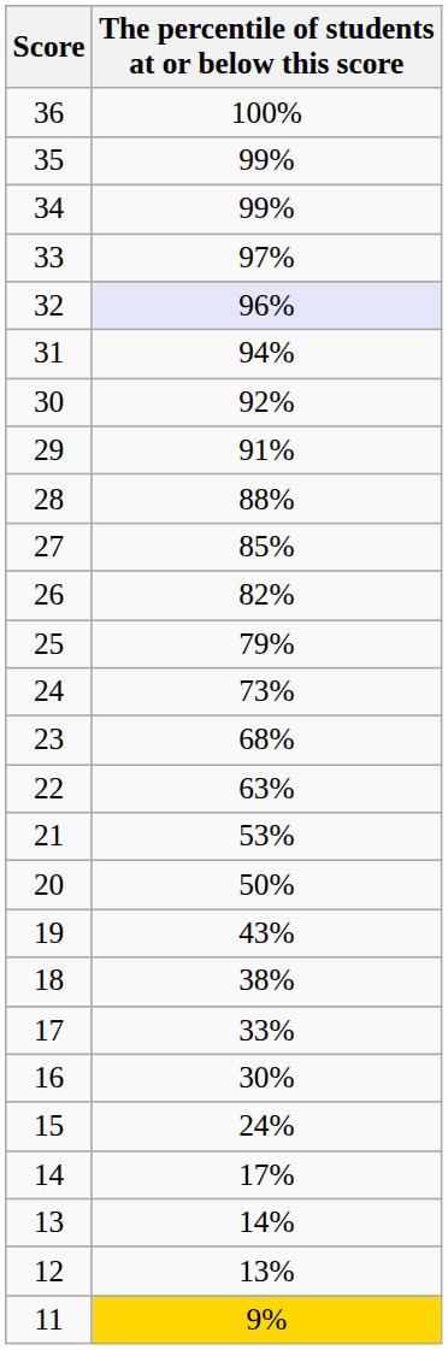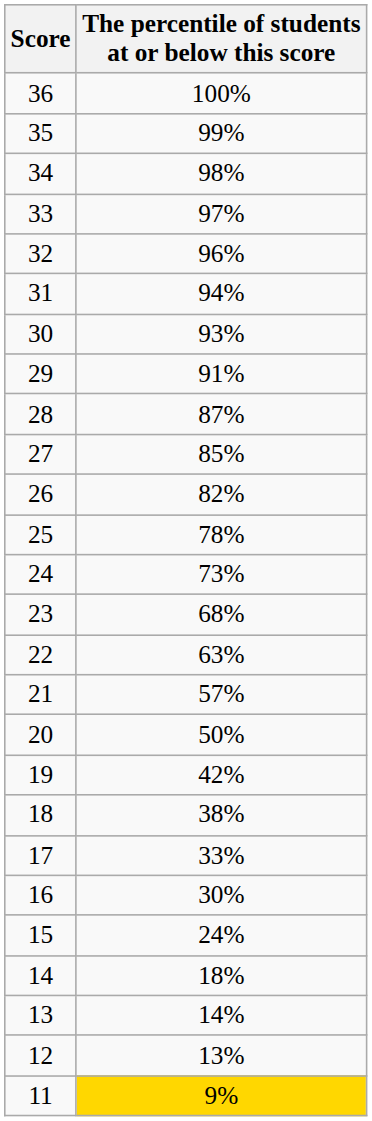34 | The percentile of students at or below this score: 99% -> 98%
32 | The percentile of students at or below this score: lavender background -> no background
30 | The percentile of students at or below this score: 92% -> 93%
28 | The percentile of students at or below this score: 88% -> 87%
25 | The percentile of students at or below this score: 79% -> 78%
21 | The percentile of students at or below this score: 53% -> 57%
19 | The percentile of students at or below this score: 43% -> 42%
14 | The percentile of students at or below this score: 17% -> 18%
